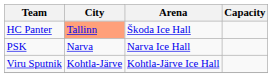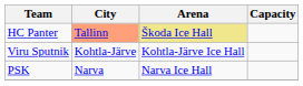HC Panter | Arena: no background -> khaki background
rows swapped: PSK <-> Viru Sputnik
